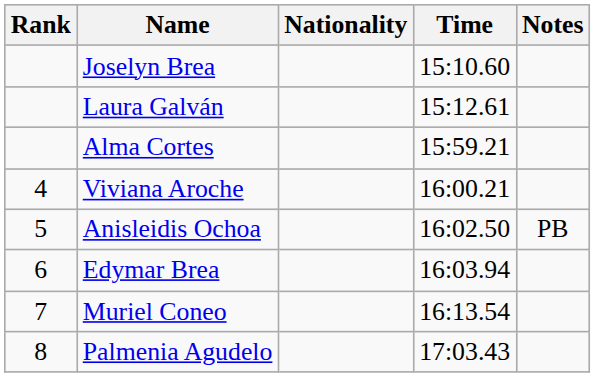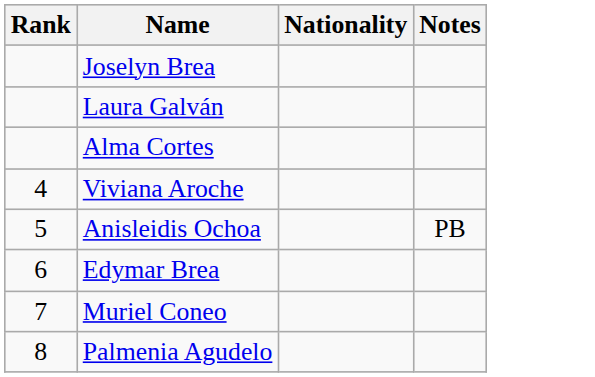- column: Time | 15:10.60 | 15:12.61 | 15:59.21 | 16:00.21 | 16:02.50 | 16:03.94 | 16:13.54 | 17:03.43
